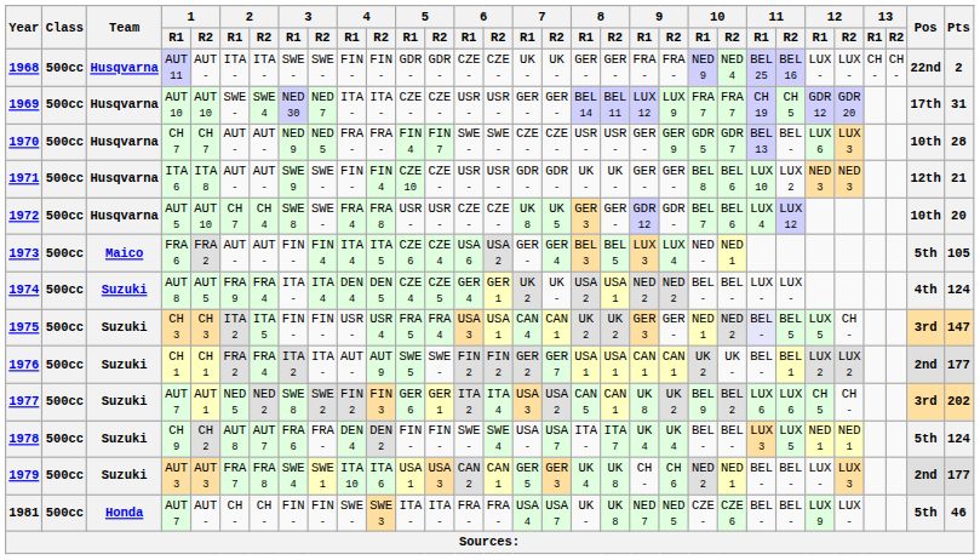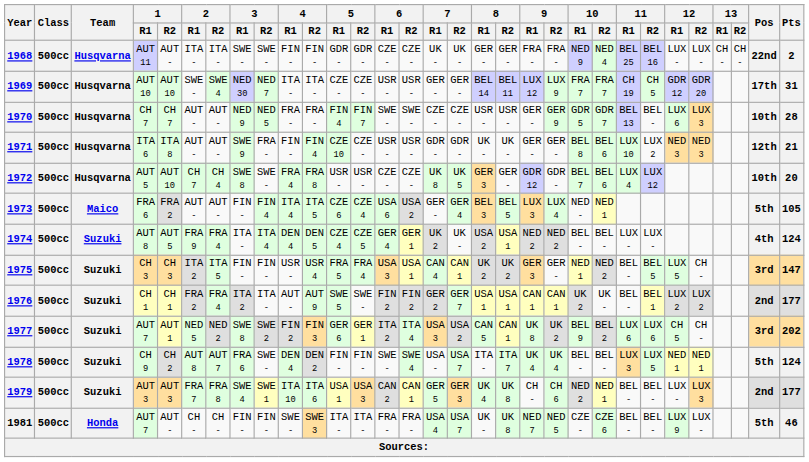1971 | 3 / R2: SWE - -> FRA -
1975 | 11 / R1: lavender background -> no background
1978 | 3 / R2: FRA - -> SWE -
